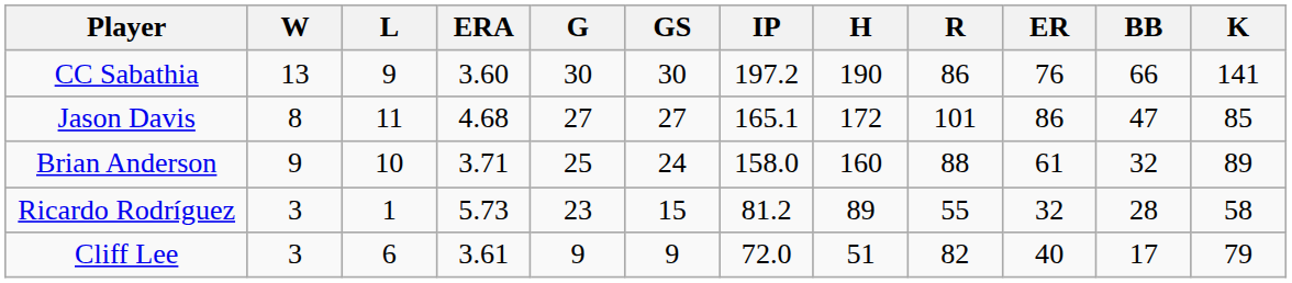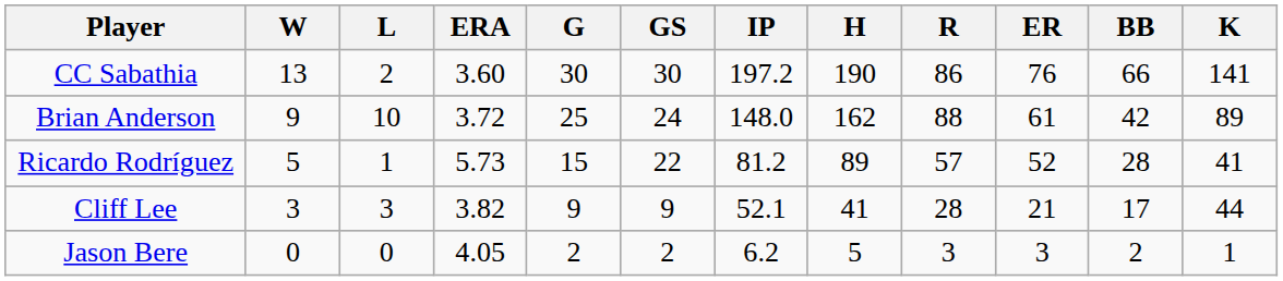CC Sabathia | L: 9 -> 2
- row: Jason Davis | 8 | 11 | 4.68 | 27 | 27 | 165.1 | 172 | 101 | 86 | 47 | 85
Brian Anderson | ERA: 3.71 -> 3.72
Brian Anderson | IP: 158.0 -> 148.0
Brian Anderson | H: 160 -> 162
Brian Anderson | BB: 32 -> 42
Ricardo Rodríguez | W: 3 -> 5
Ricardo Rodríguez | G: 23 -> 15
Ricardo Rodríguez | GS: 15 -> 22
Ricardo Rodríguez | R: 55 -> 57
Ricardo Rodríguez | ER: 32 -> 52
Ricardo Rodríguez | K: 58 -> 41
Cliff Lee | L: 6 -> 3
Cliff Lee | ERA: 3.61 -> 3.82
Cliff Lee | IP: 72.0 -> 52.1
Cliff Lee | H: 51 -> 41
Cliff Lee | R: 82 -> 28
Cliff Lee | ER: 40 -> 21
Cliff Lee | K: 79 -> 44
+ row: Jason Bere | 0 | 0 | 4.05 | 2 | 2 | 6.2 | 5 | 3 | 3 | 2 | 1
